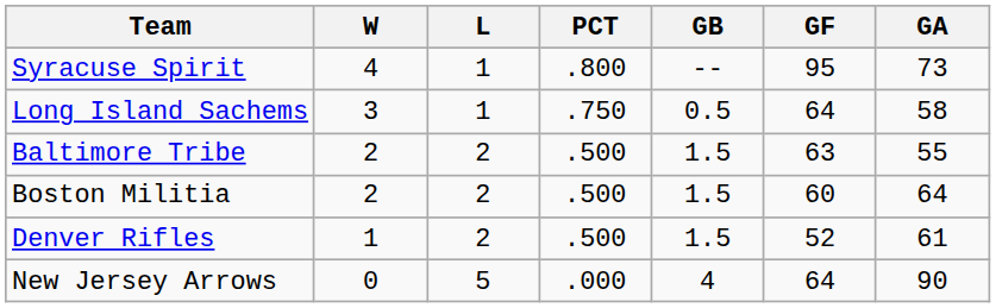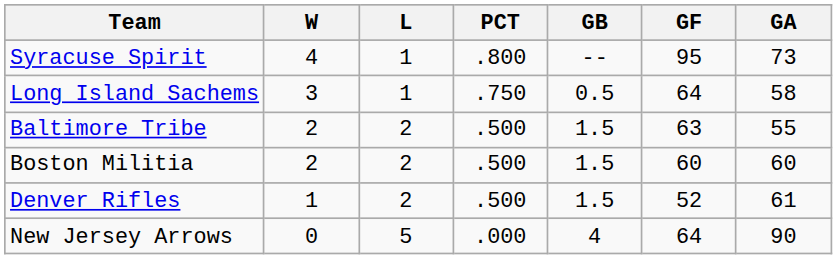Boston Militia | GA: 64 -> 60
